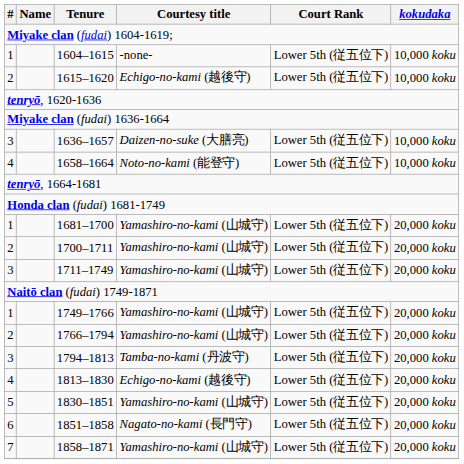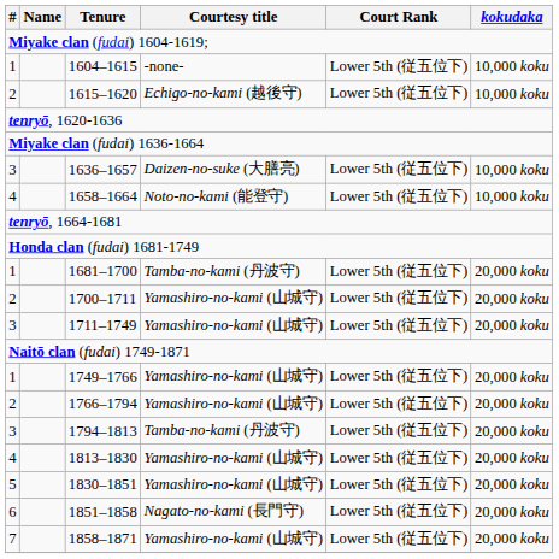1681–1700 | Courtesy title: Yamashiro-no-kami (山城守) -> Tamba-no-kami (丹波守)
1813–1830 | Courtesy title: Echigo-no-kami (越後守) -> Yamashiro-no-kami (山城守)
